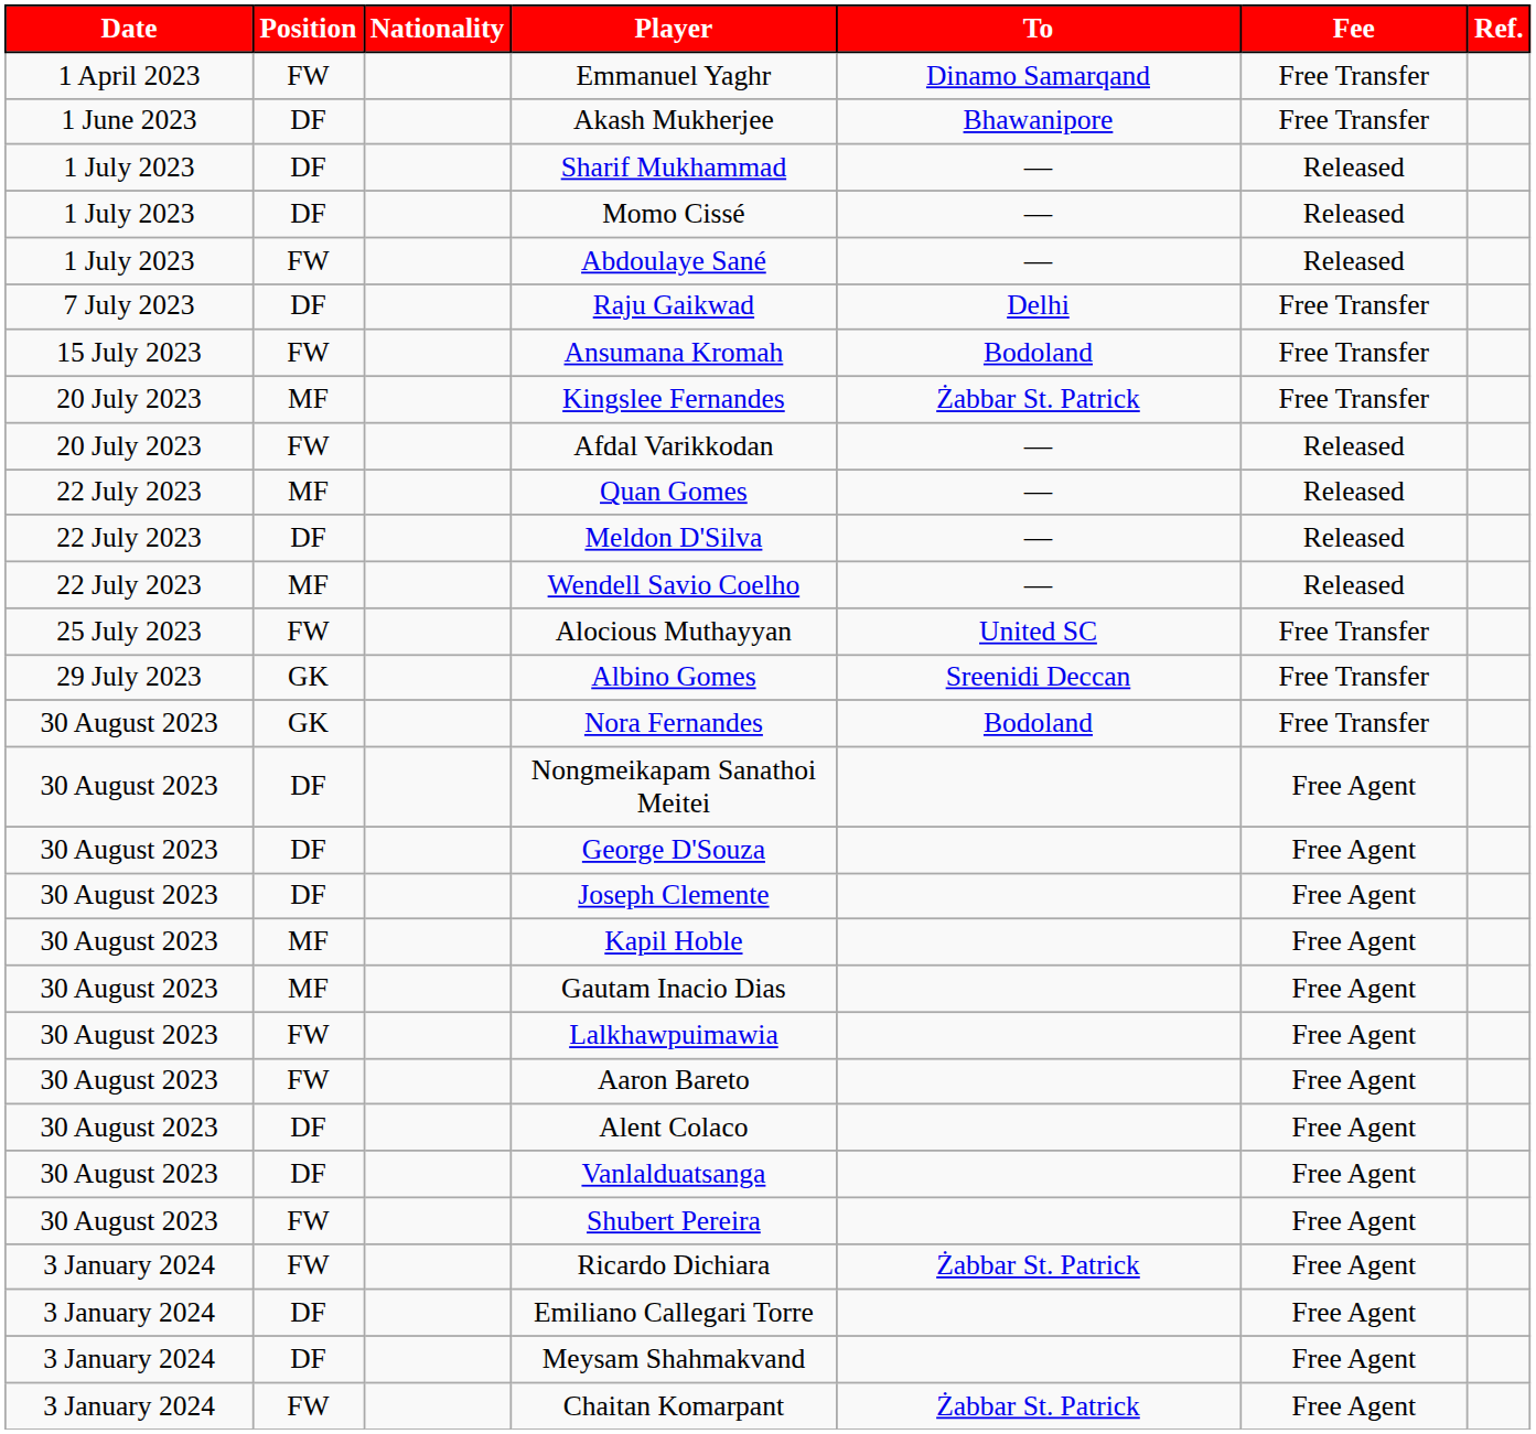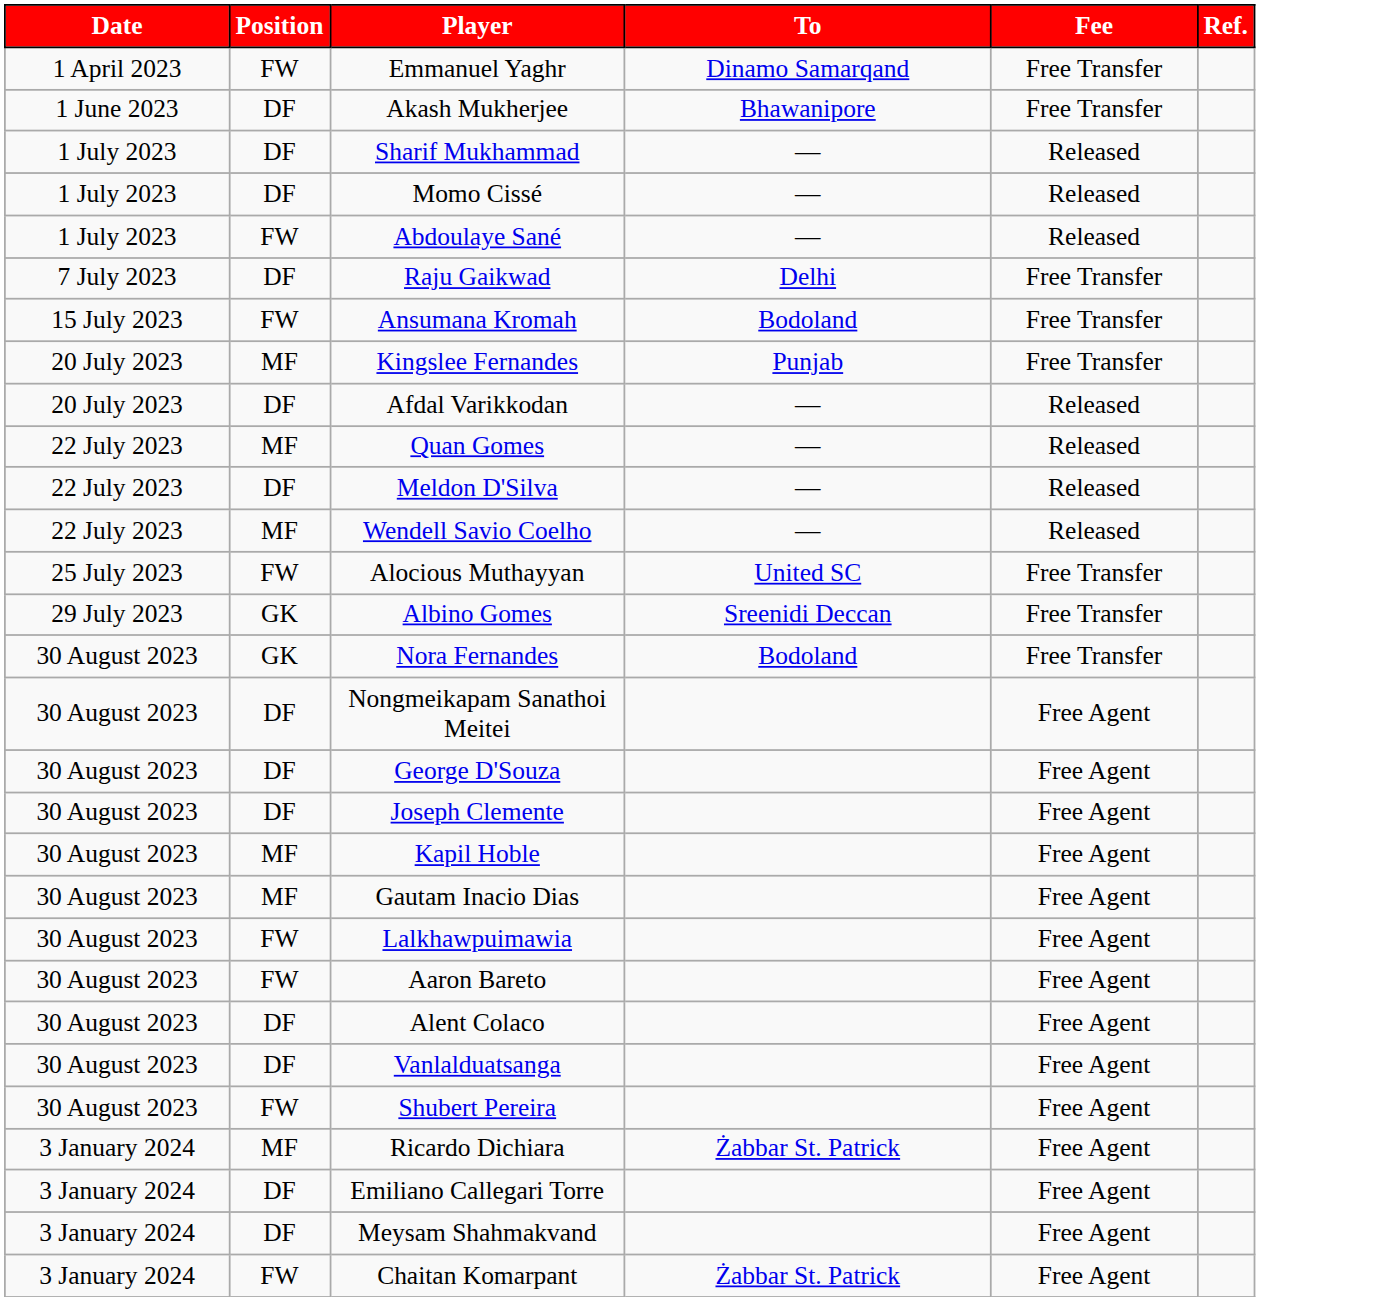- column: Nationality
Kingslee Fernandes | To: Żabbar St. Patrick -> Punjab
Afdal Varikkodan | Position: FW -> DF
Ricardo Dichiara | Position: FW -> MF
